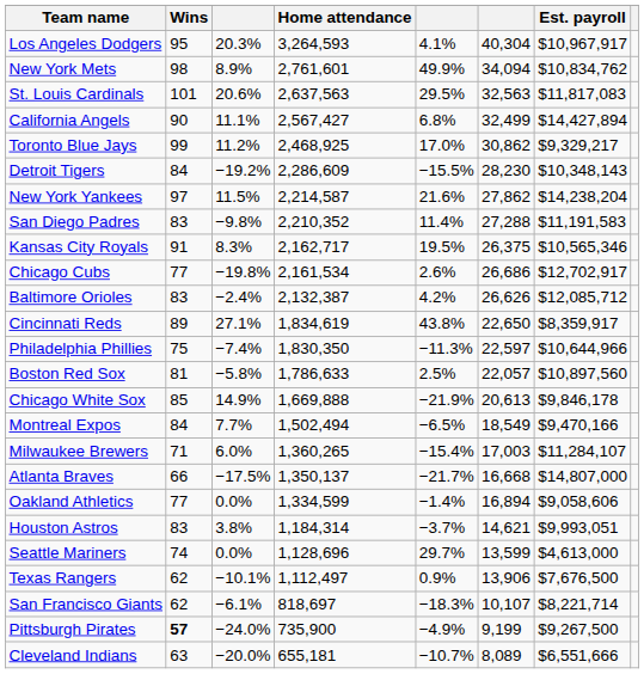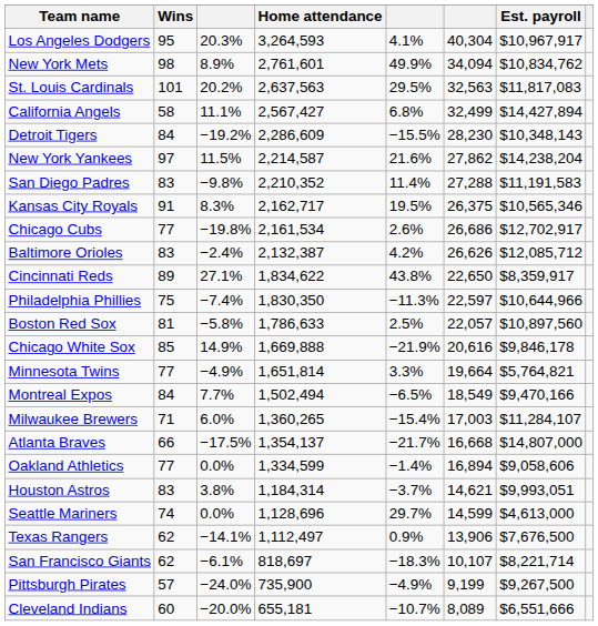St. Louis Cardinals | column 3: 20.6% -> 20.2%
California Angels | Wins: 90 -> 58
- row: Toronto Blue Jays | 99 | 11.2% | 2,468,925 | 17.0% | 30,862 | $9,329,217
Cincinnati Reds | Home attendance: 1,834,619 -> 1,834,622
Chicago White Sox | column 6: 20,613 -> 20,616
+ row: Minnesota Twins | 77 | −4.9% | 1,651,814 | 3.3% | 19,664 | $5,764,821
Atlanta Braves | Home attendance: 1,350,137 -> 1,354,137
Seattle Mariners | column 6: 13,599 -> 14,599
Texas Rangers | column 3: −10.1% -> −14.1%
Pittsburgh Pirates | Wins: bold -> normal
Cleveland Indians | Wins: 63 -> 60
